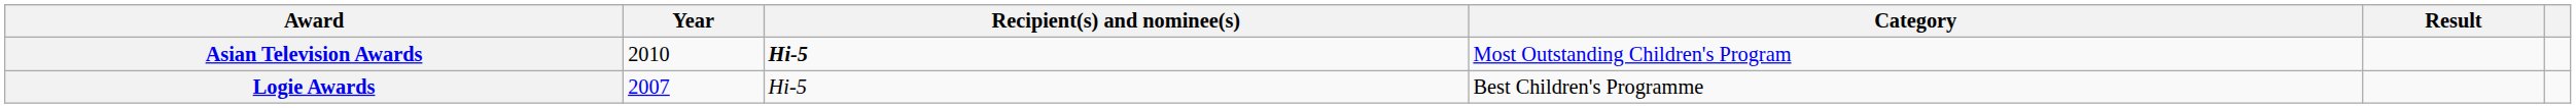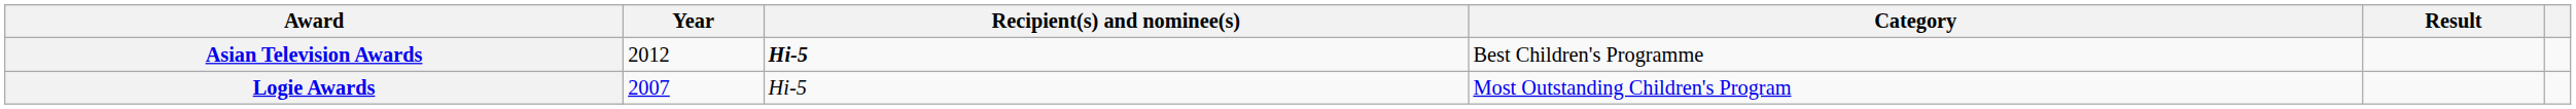Asian Television Awards | Year: 2010 -> 2012
Asian Television Awards | Category: Most Outstanding Children's Program -> Best Children's Programme
Logie Awards | Category: Best Children's Programme -> Most Outstanding Children's Program
